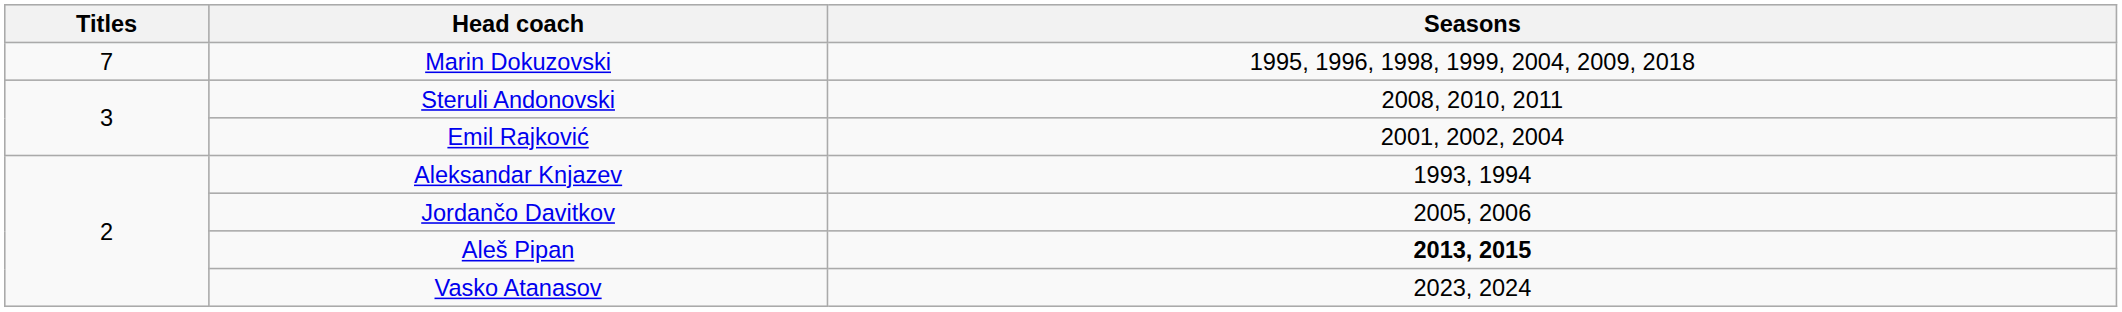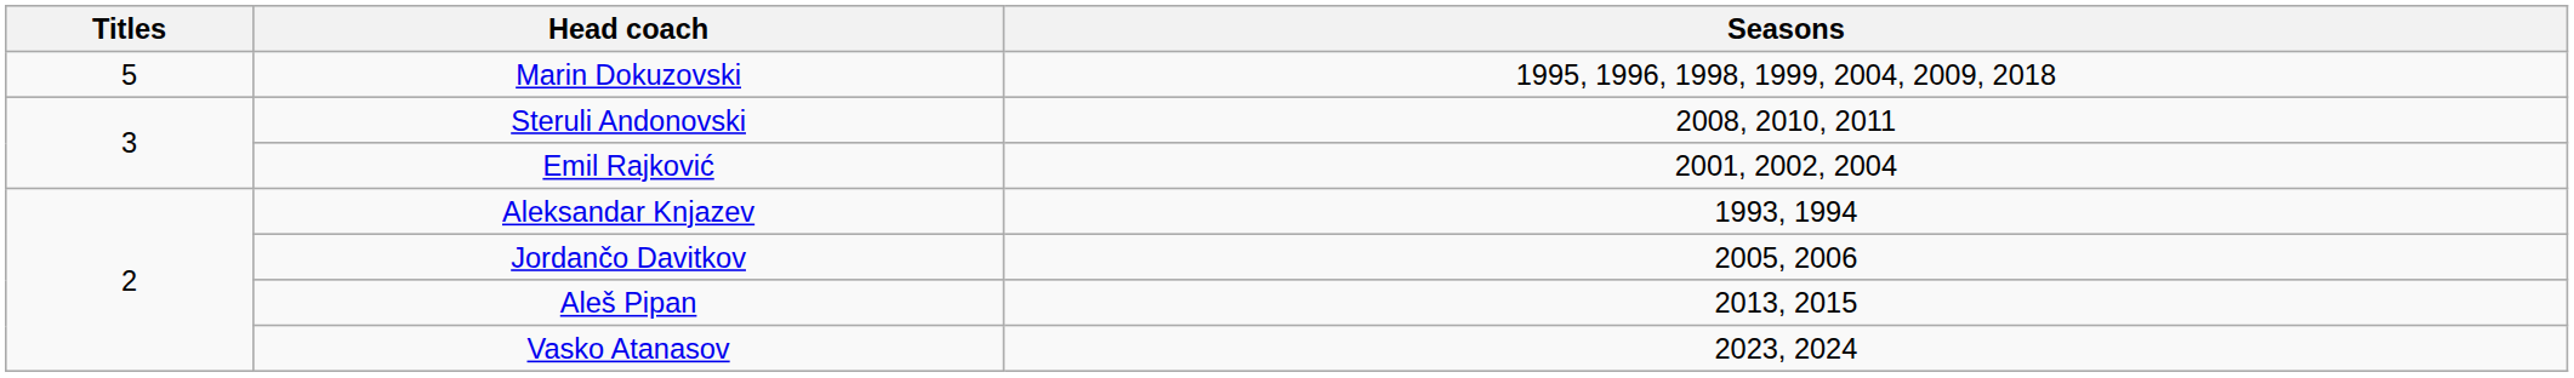Marin Dokuzovski | Titles: 7 -> 5
Aleš Pipan | Seasons: bold -> normal
